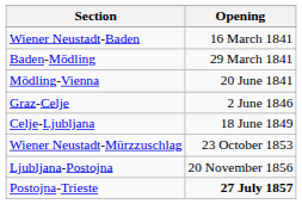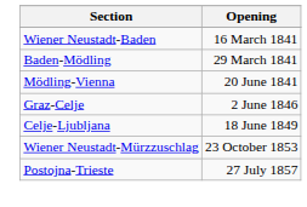- row: Ljubljana-Postojna | 20 November 1856
Postojna-Trieste | Opening: bold -> normal
